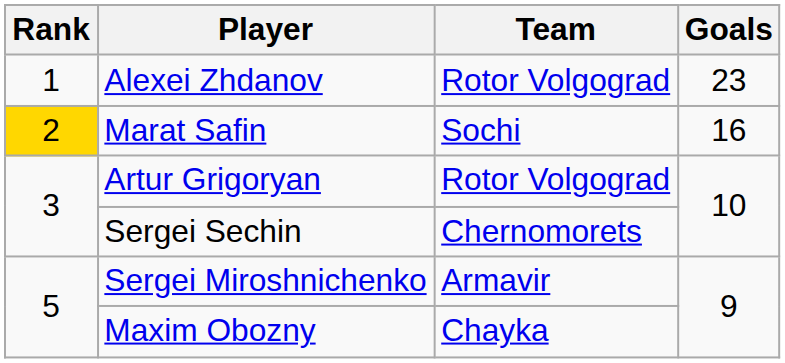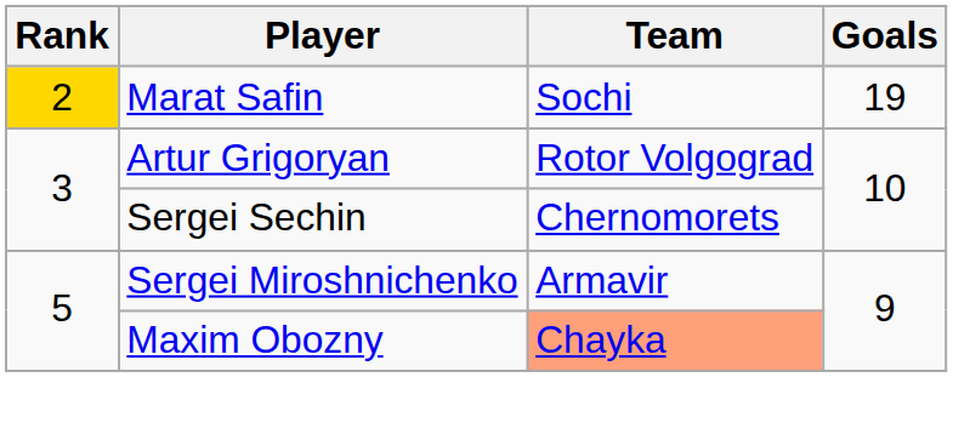- row: 1 | Alexei Zhdanov | Rotor Volgograd | 23
Marat Safin | Goals: 16 -> 19
Maxim Obozny | Team: no background -> lightsalmon background
